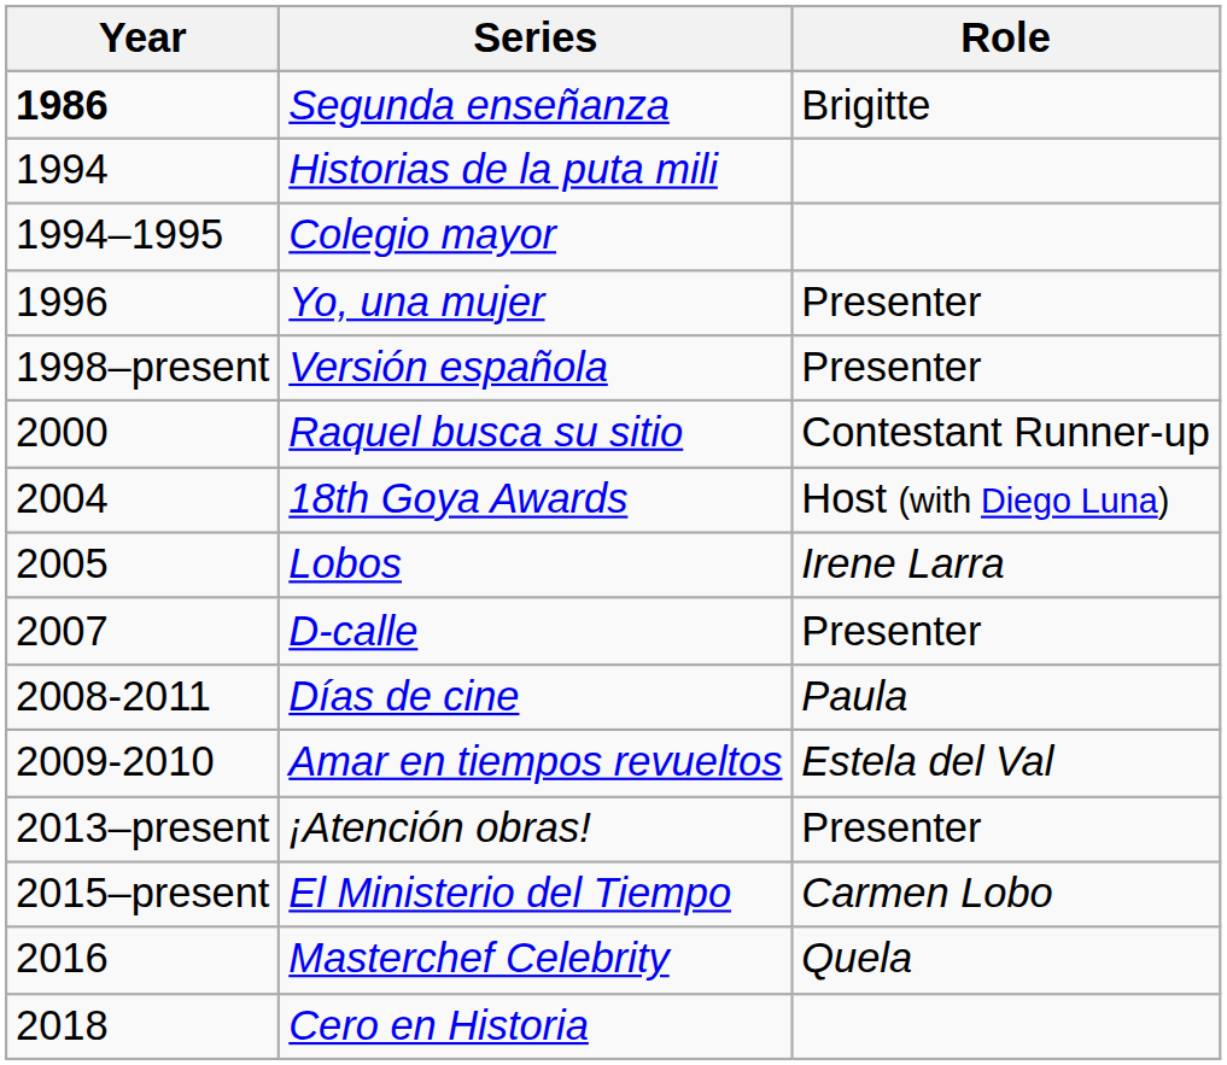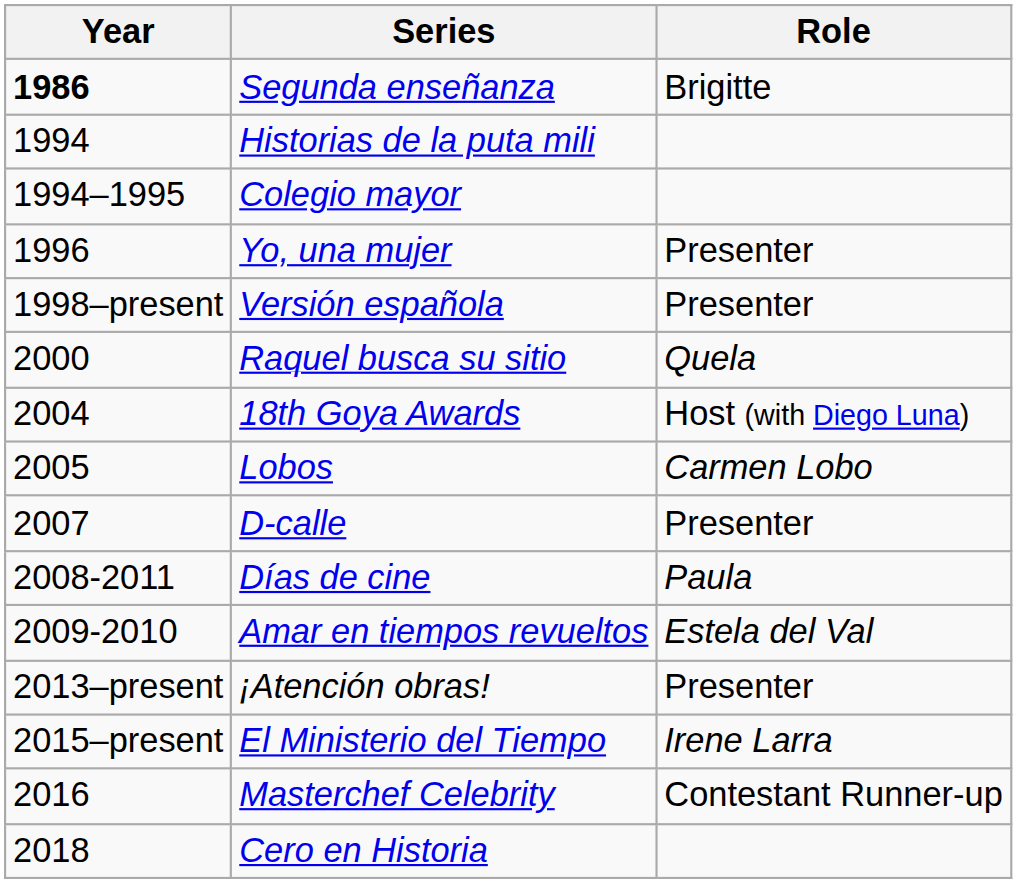Raquel busca su sitio | Role: Contestant Runner-up -> Quela
Lobos | Role: Irene Larra -> Carmen Lobo
El Ministerio del Tiempo | Role: Carmen Lobo -> Irene Larra
Masterchef Celebrity | Role: Quela -> Contestant Runner-up
